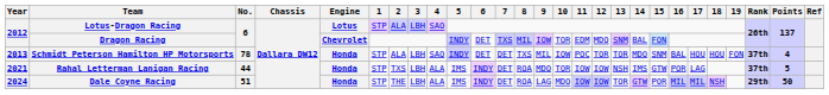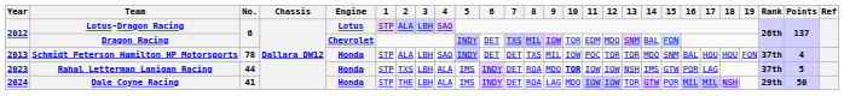Rahal Letterman Lanigan Racing | Year: 2021 -> 2023
Rahal Letterman Lanigan Racing | 10: normal -> bold
Dale Coyne Racing | No.: 51 -> 41
